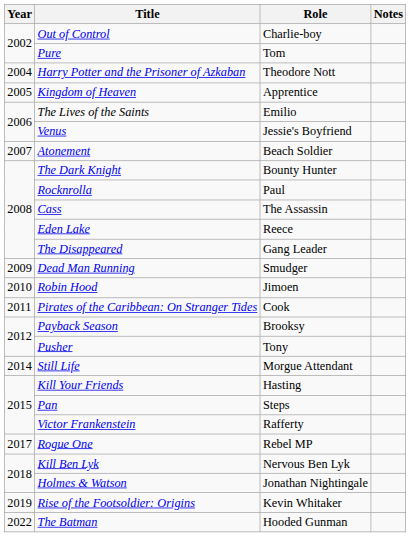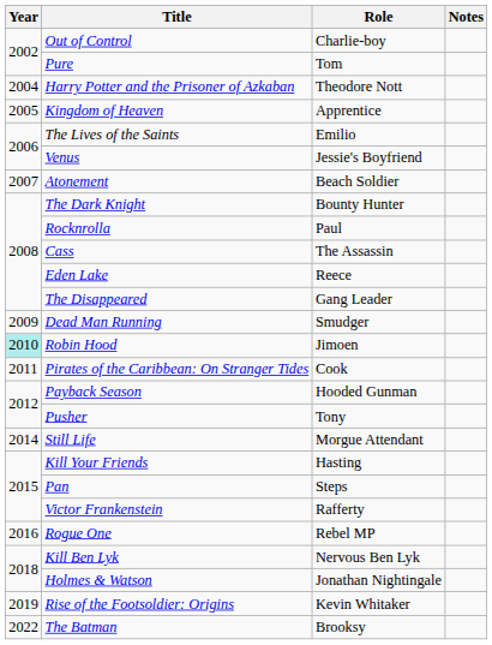Robin Hood | Year: no background -> paleturquoise background
Payback Season | Role: Brooksy -> Hooded Gunman
Rogue One | Year: 2017 -> 2016
The Batman | Role: Hooded Gunman -> Brooksy
